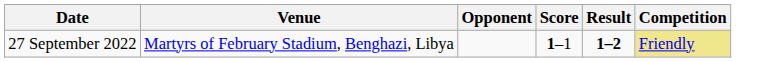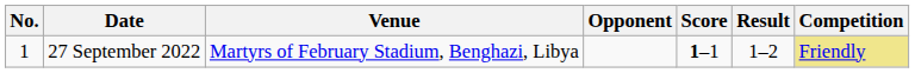+ column: No. | 1
27 September 2022 | Result: bold -> normal
